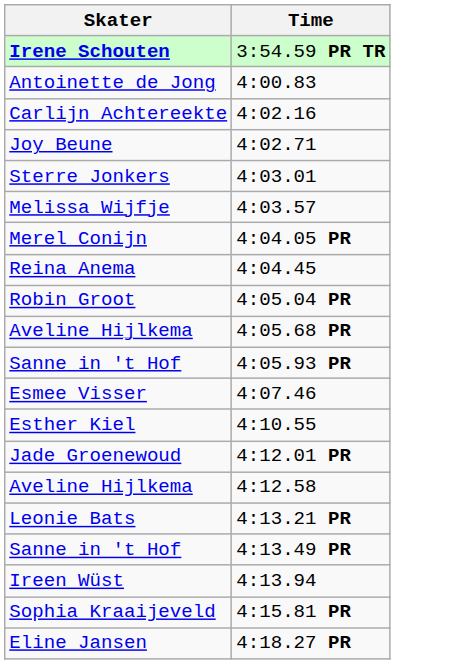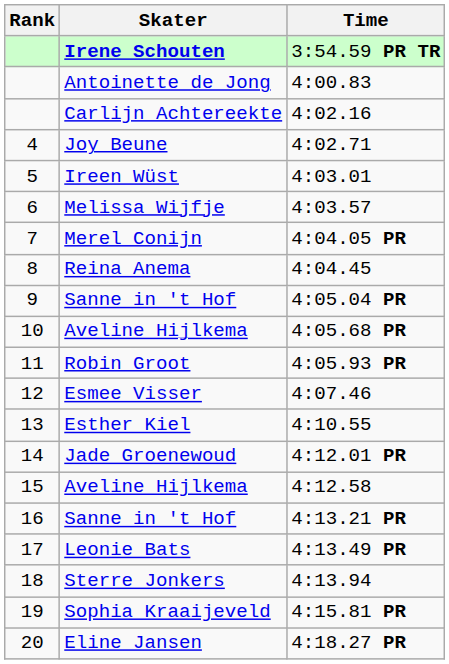+ column: Rank | 4 | 5 | 6 | 7 | 8 | 9 | 10 | 11 | 12 | 13 | 14 | 15 | 16 | 17 | 18 | 19 | 20
4:03.01 | Skater: Sterre Jonkers -> Ireen Wüst
4:05.04 PR | Skater: Robin Groot -> Sanne in 't Hof
4:05.93 PR | Skater: Sanne in 't Hof -> Robin Groot
4:13.21 PR | Skater: Leonie Bats -> Sanne in 't Hof
4:13.49 PR | Skater: Sanne in 't Hof -> Leonie Bats
4:13.94 | Skater: Ireen Wüst -> Sterre Jonkers
